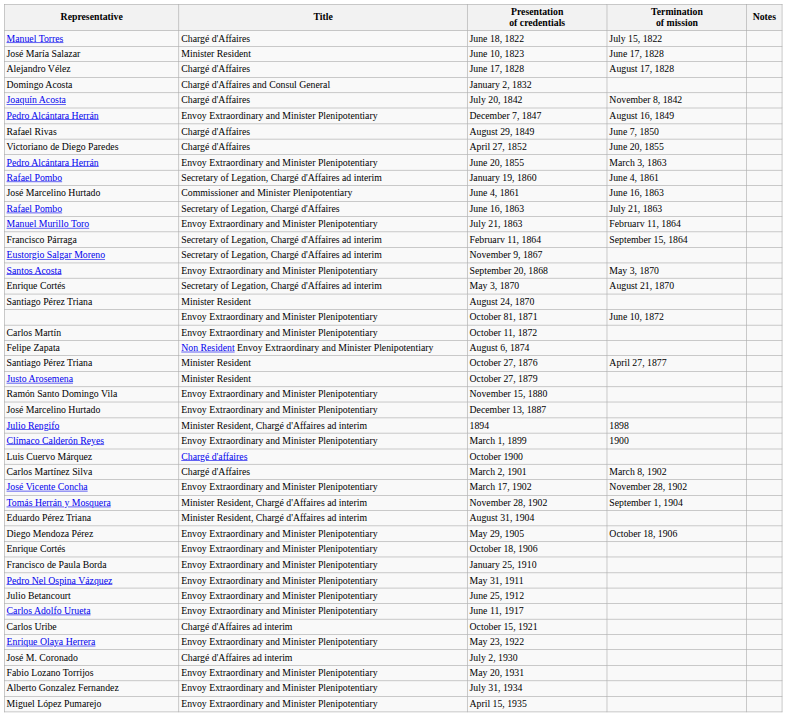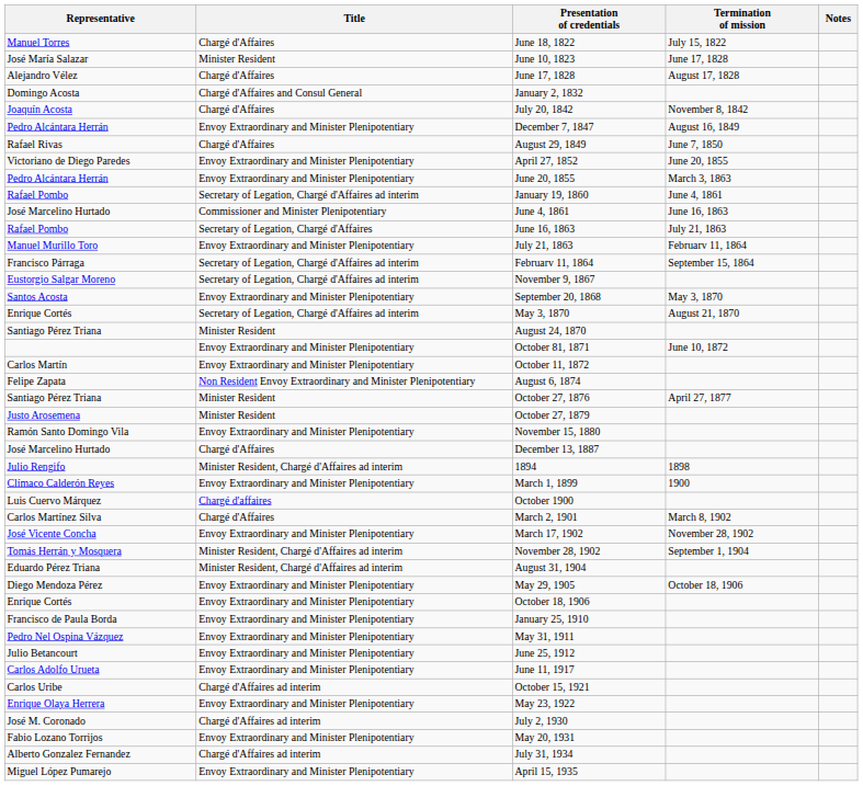April 27, 1852 | Title: Chargé d'Affaires -> Envoy Extraordinary and Minister Plenipotentiary
December 13, 1887 | Title: Envoy Extraordinary and Minister Plenipotentiary -> Chargé d'Affaires
July 31, 1934 | Title: Envoy Extraordinary and Minister Plenipotentiary -> Chargé d'Affaires ad interim
